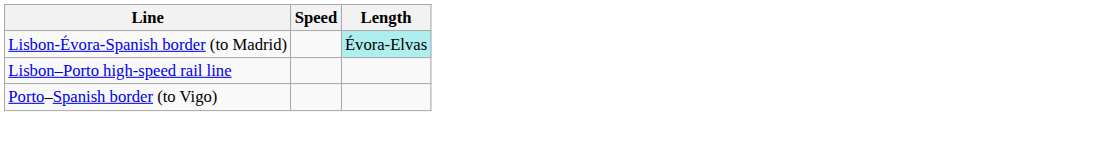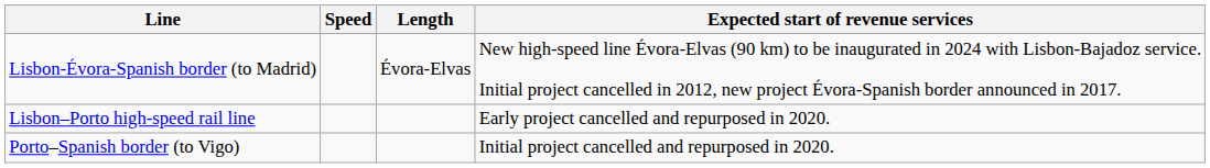+ column: Expected start of revenue services | New high-speed line Évora-Elvas (90 km) to be inaugurated in 2024 with Lisbon-Bajadoz service. Initial project cancelled in 2012, new project Évora-Spanish border announced in 2017. | Early project cancelled and repurposed in 2020. | Initial project cancelled and repurposed in 2020.
Lisbon-Évora-Spanish border (to Madrid) | Length: paleturquoise background -> no background
